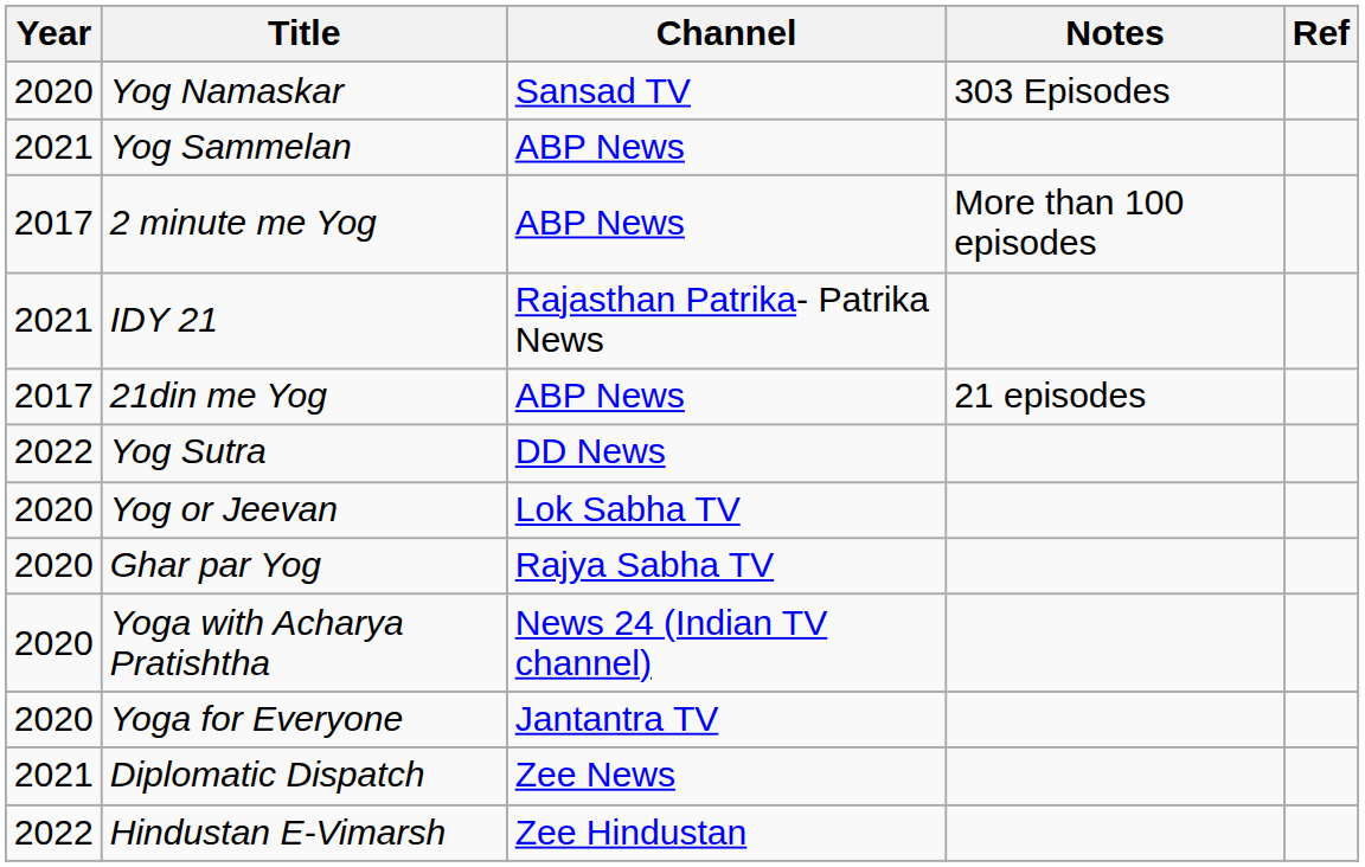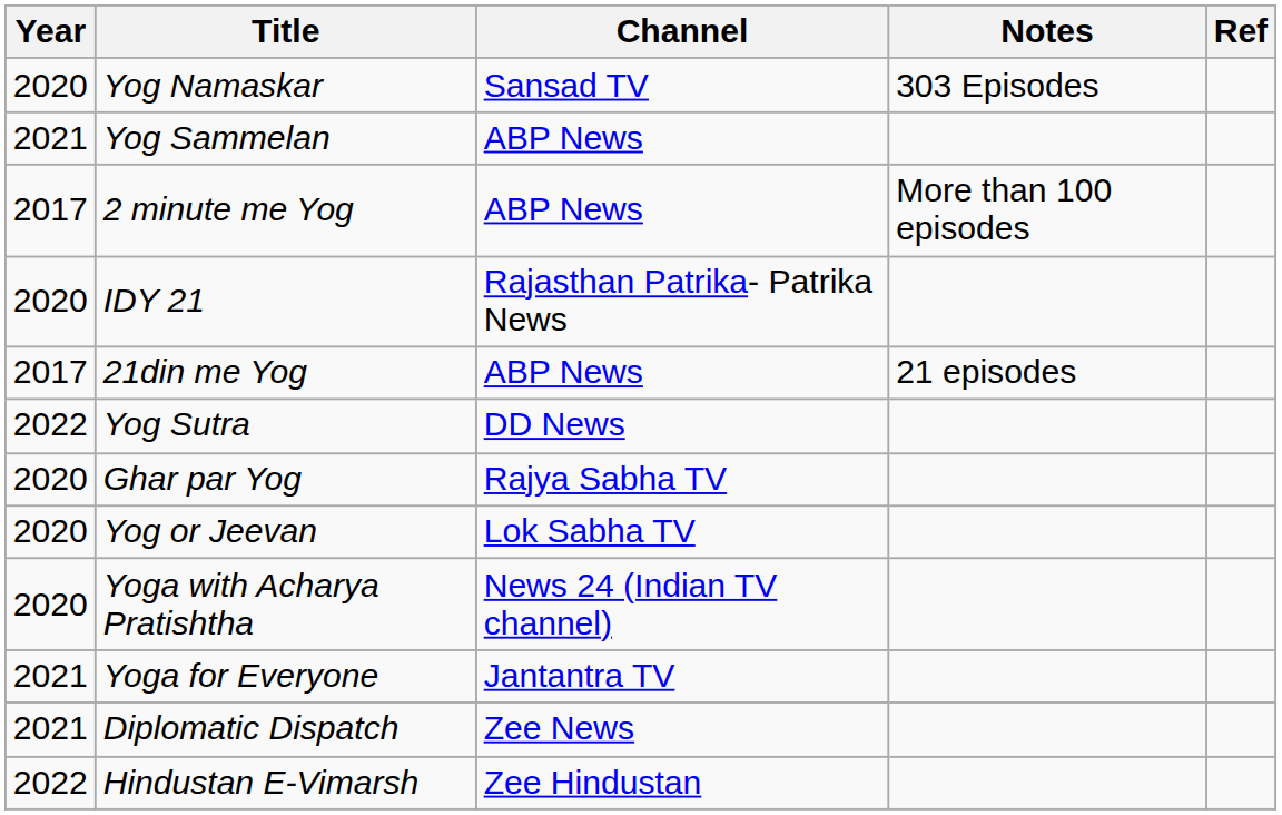IDY 21 | Year: 2021 -> 2020
rows swapped: Ghar par Yog <-> Yog or Jeevan
Yoga for Everyone | Year: 2020 -> 2021
